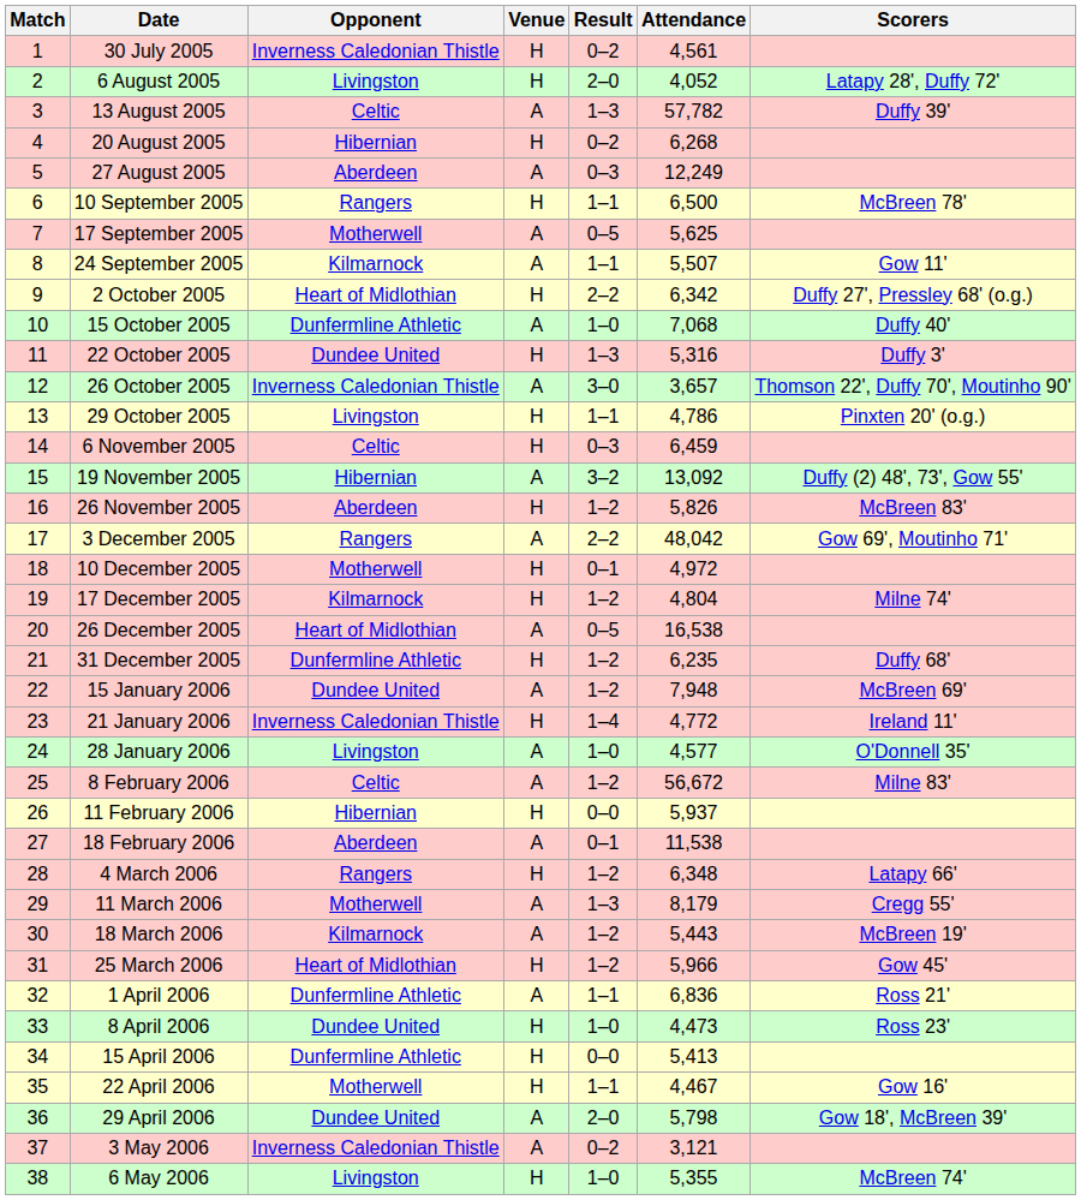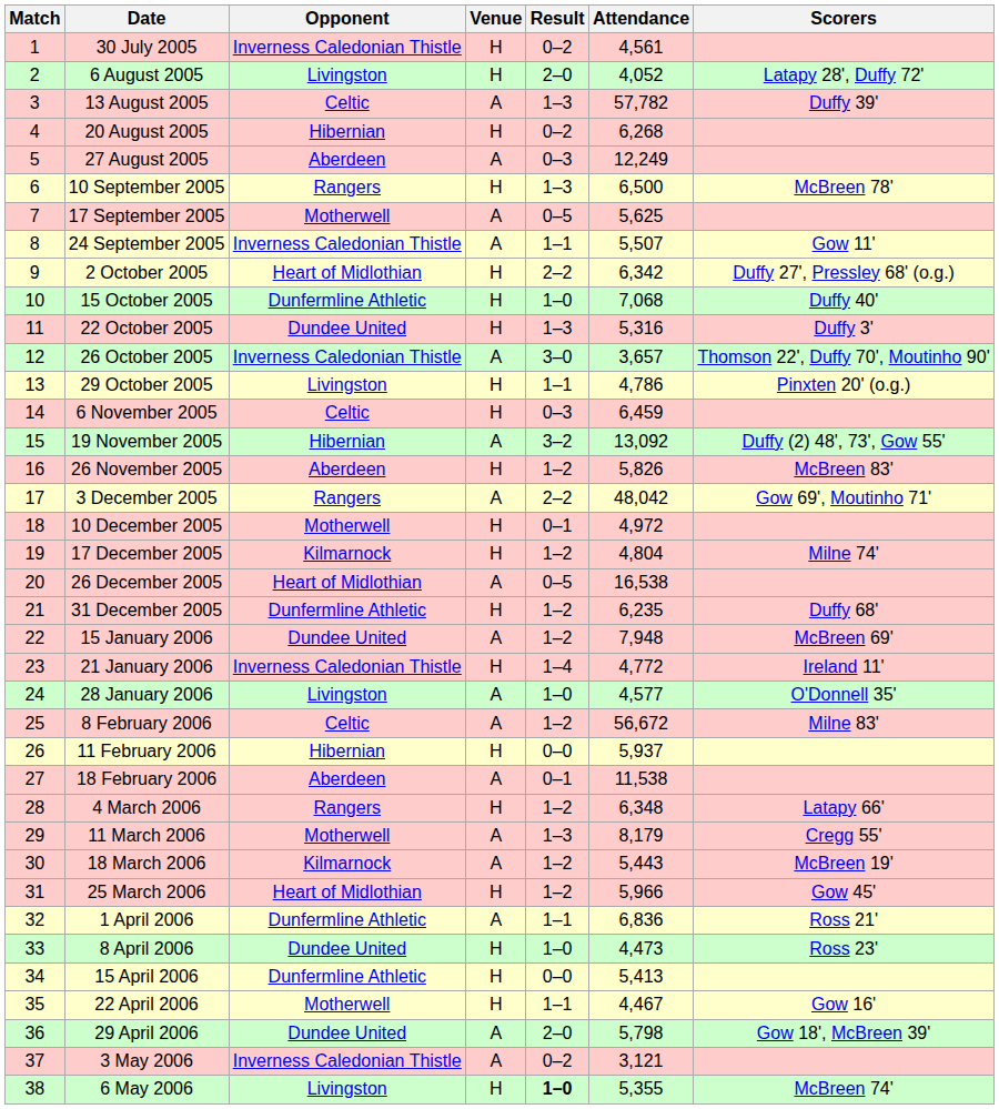10 September 2005 | Result: 1–1 -> 1–3
24 September 2005 | Opponent: Kilmarnock -> Inverness Caledonian Thistle
15 October 2005 | Venue: A -> H
6 May 2006 | Result: normal -> bold
